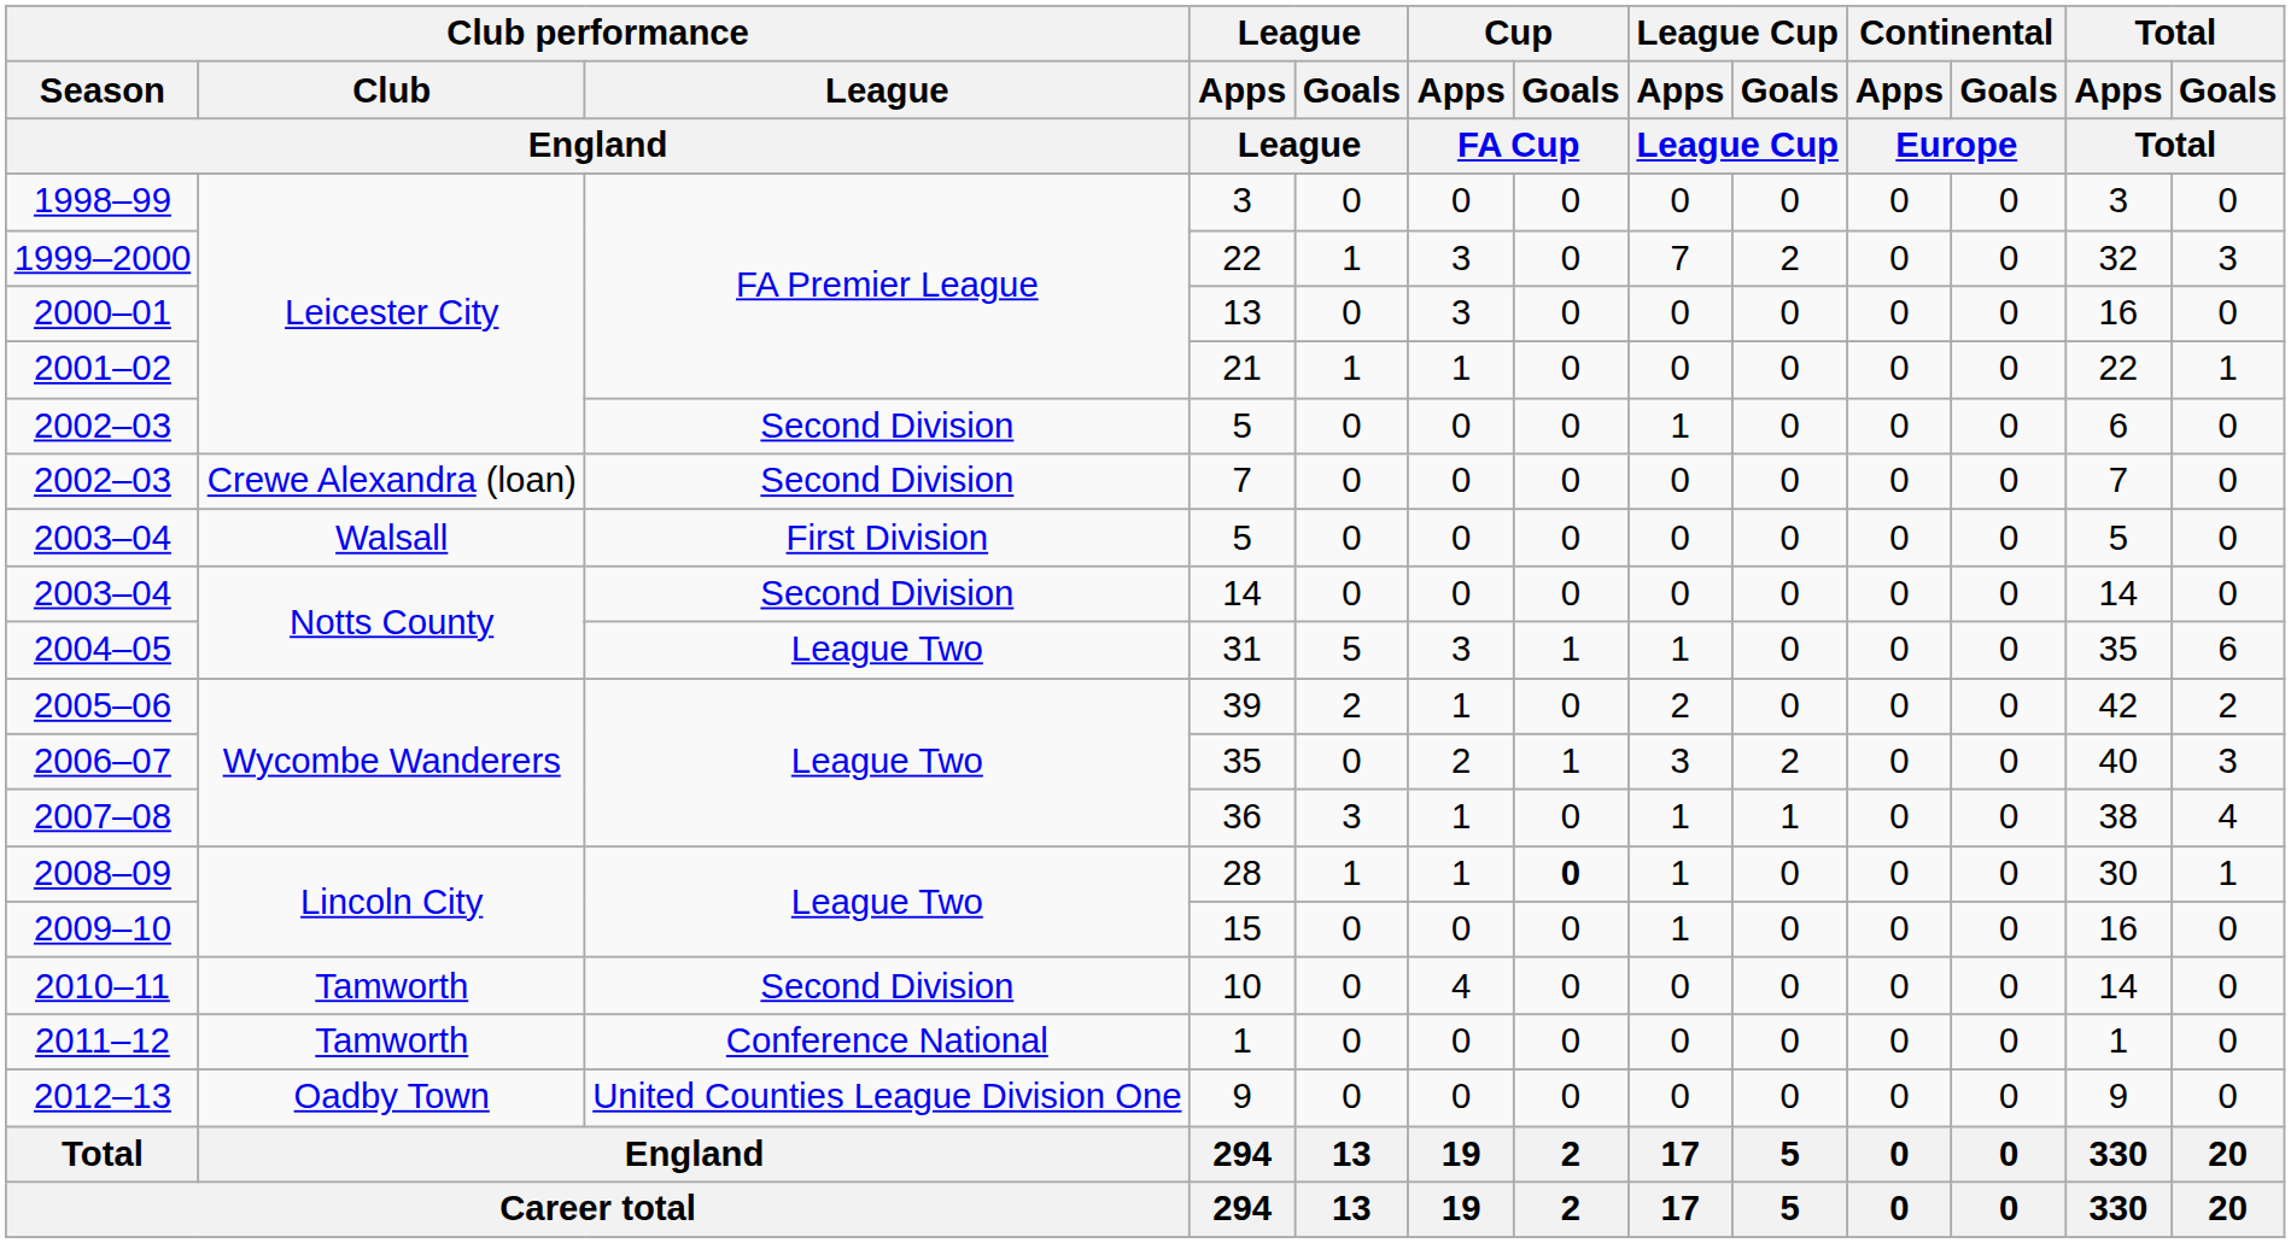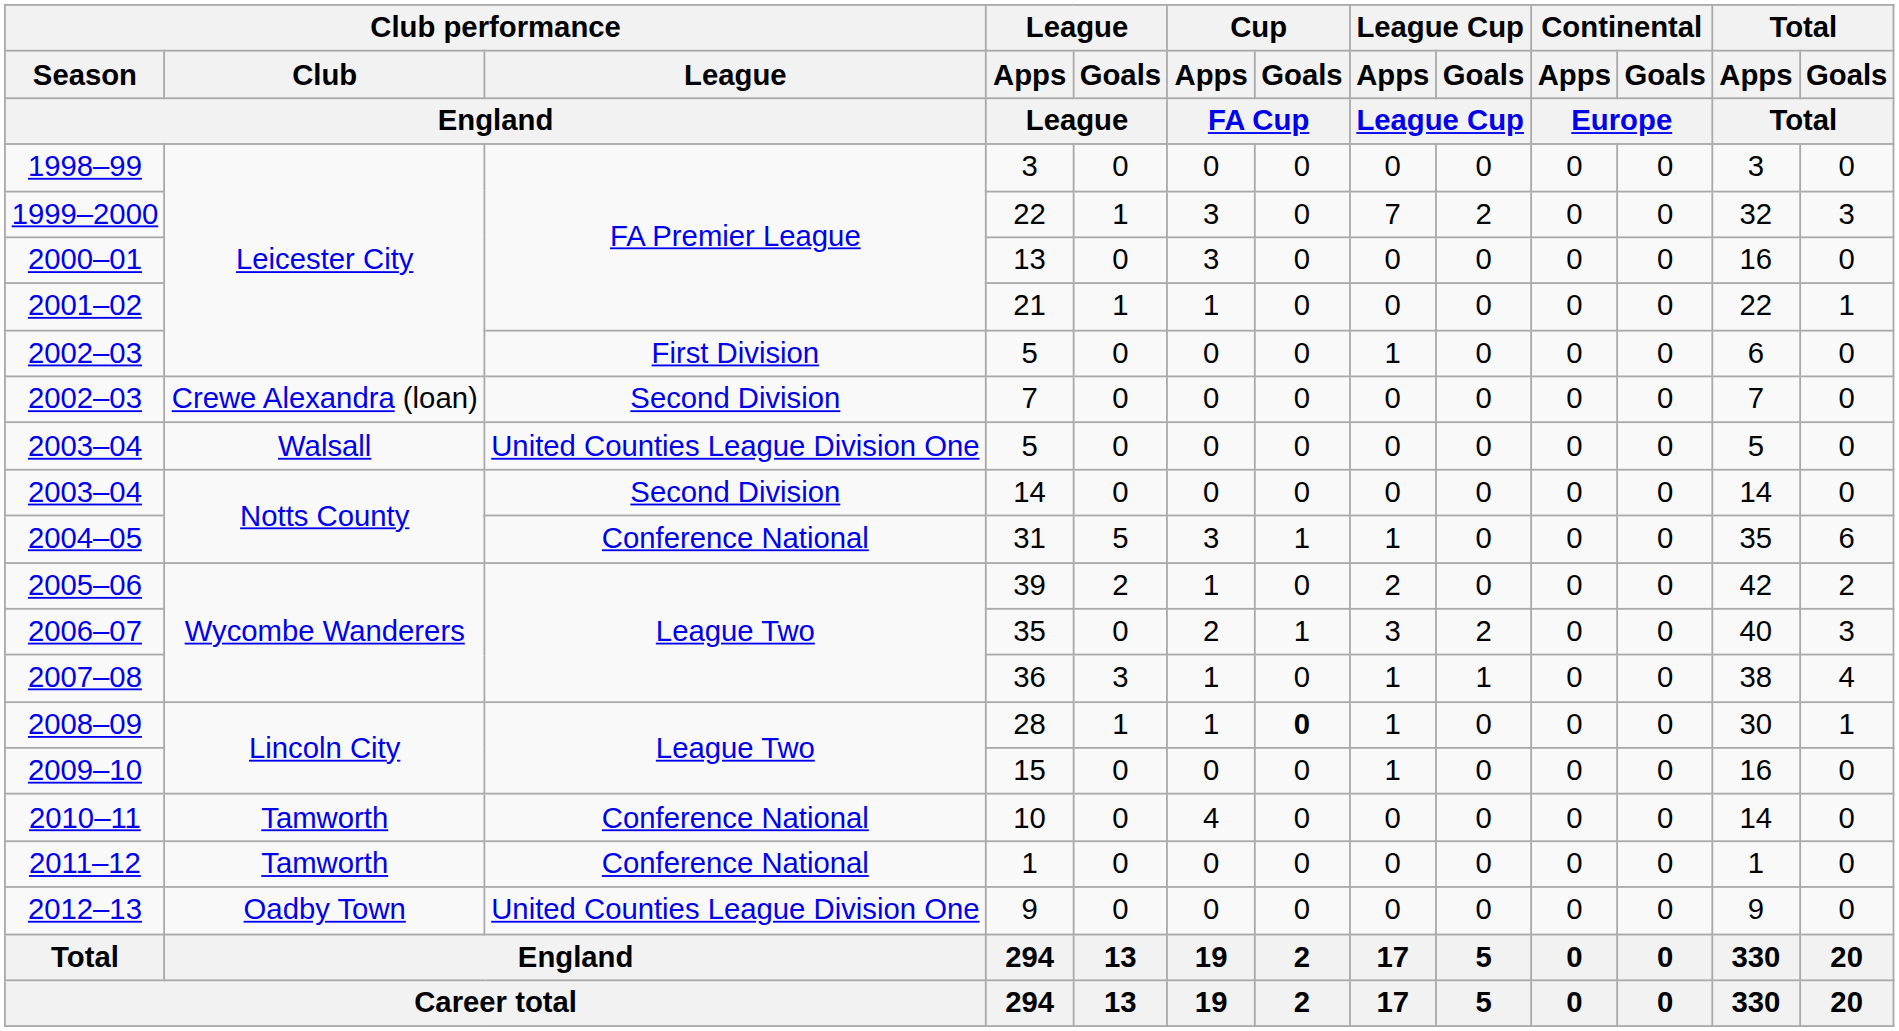2002–03 / 5 | Club performance / League / England: Second Division -> First Division
2003–04 / 5 | Club performance / League / England: First Division -> United Counties League Division One
31 | Club performance / League / England: League Two -> Conference National
10 | Club performance / League / England: Second Division -> Conference National
